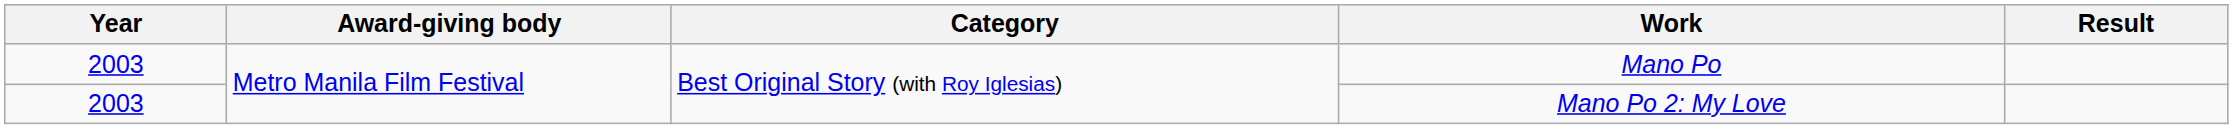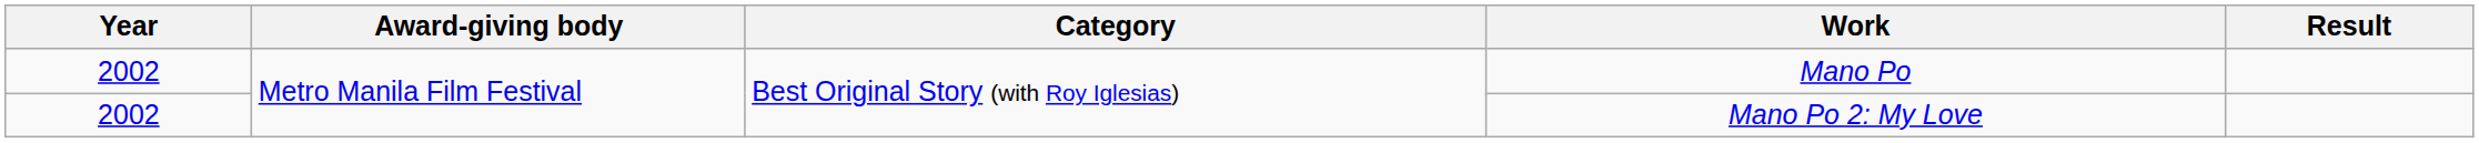Mano Po | Year: 2003 -> 2002
Mano Po 2: My Love | Year: 2003 -> 2002
